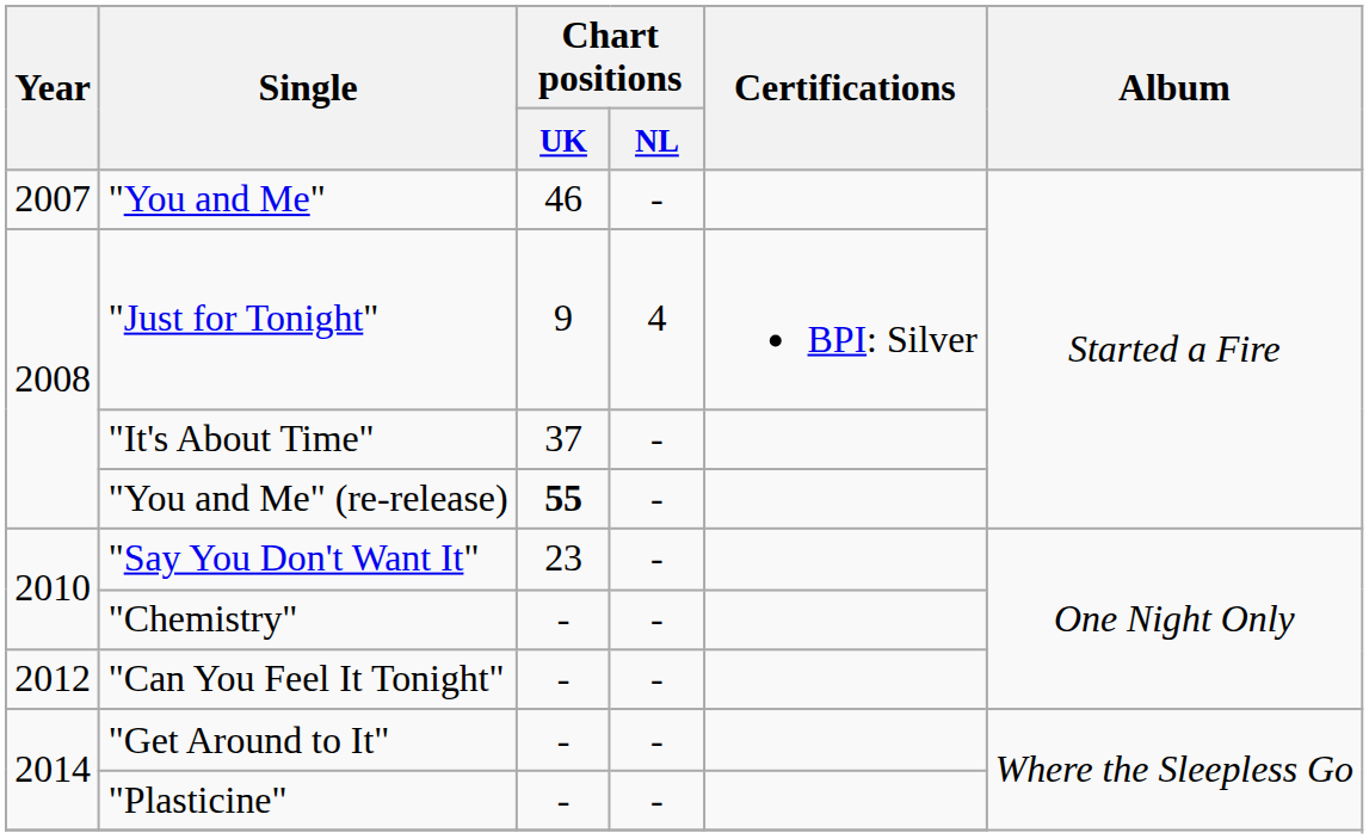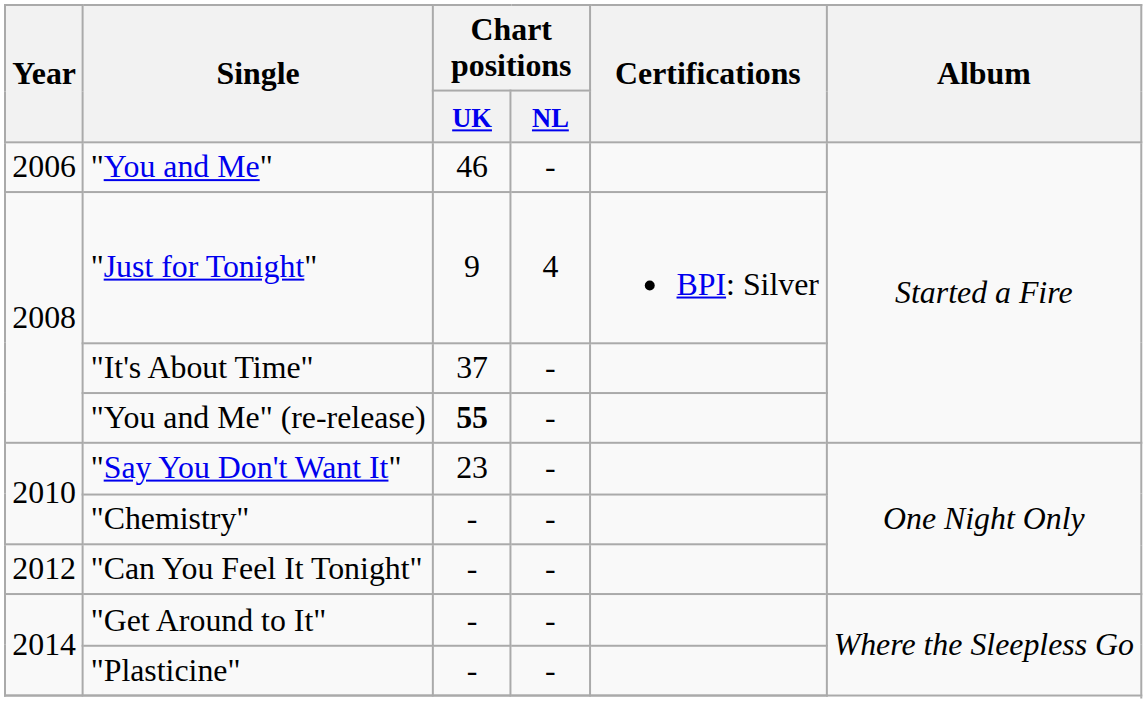"You and Me" | Year: 2007 -> 2006
